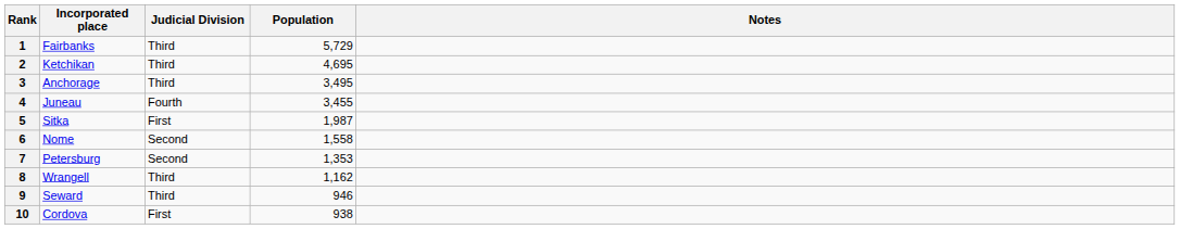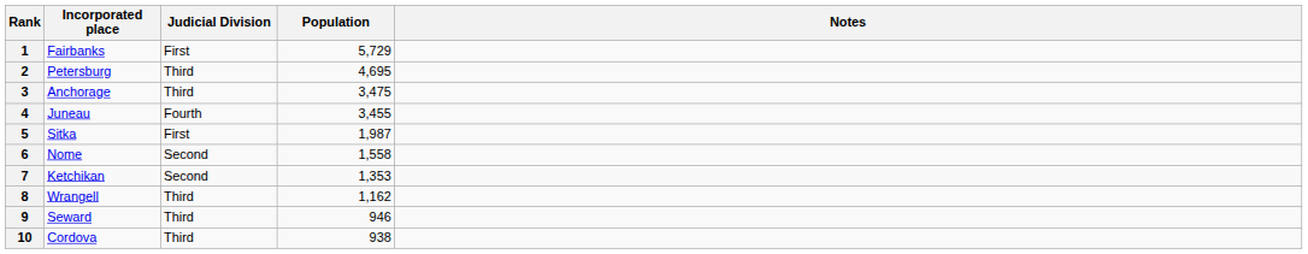1 | Judicial Division: Third -> First
2 | Incorporated place: Ketchikan -> Petersburg
3 | Population: 3,495 -> 3,475
7 | Incorporated place: Petersburg -> Ketchikan
10 | Judicial Division: First -> Third
